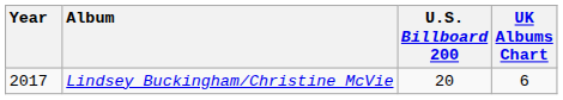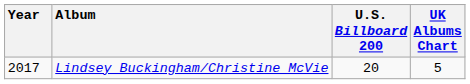Lindsey Buckingham/Christine McVie | UK Albums Chart: 6 -> 5
